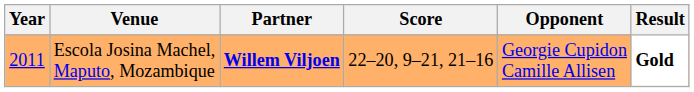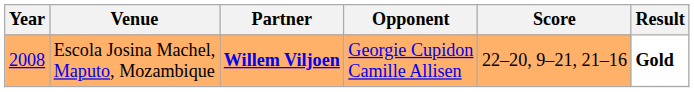columns swapped: Opponent <-> Score
Escola Josina Machel, Maputo, Mozambique | Year: 2011 -> 2008
